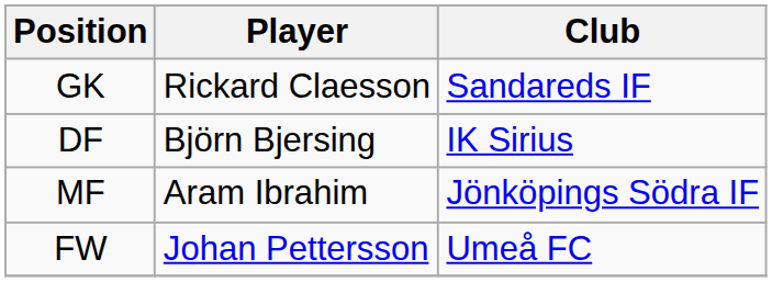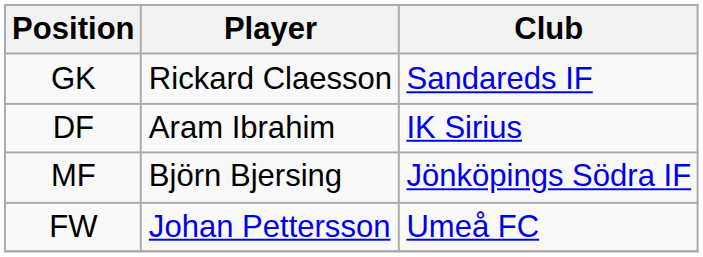DF | Player: Björn Bjersing -> Aram Ibrahim
MF | Player: Aram Ibrahim -> Björn Bjersing
